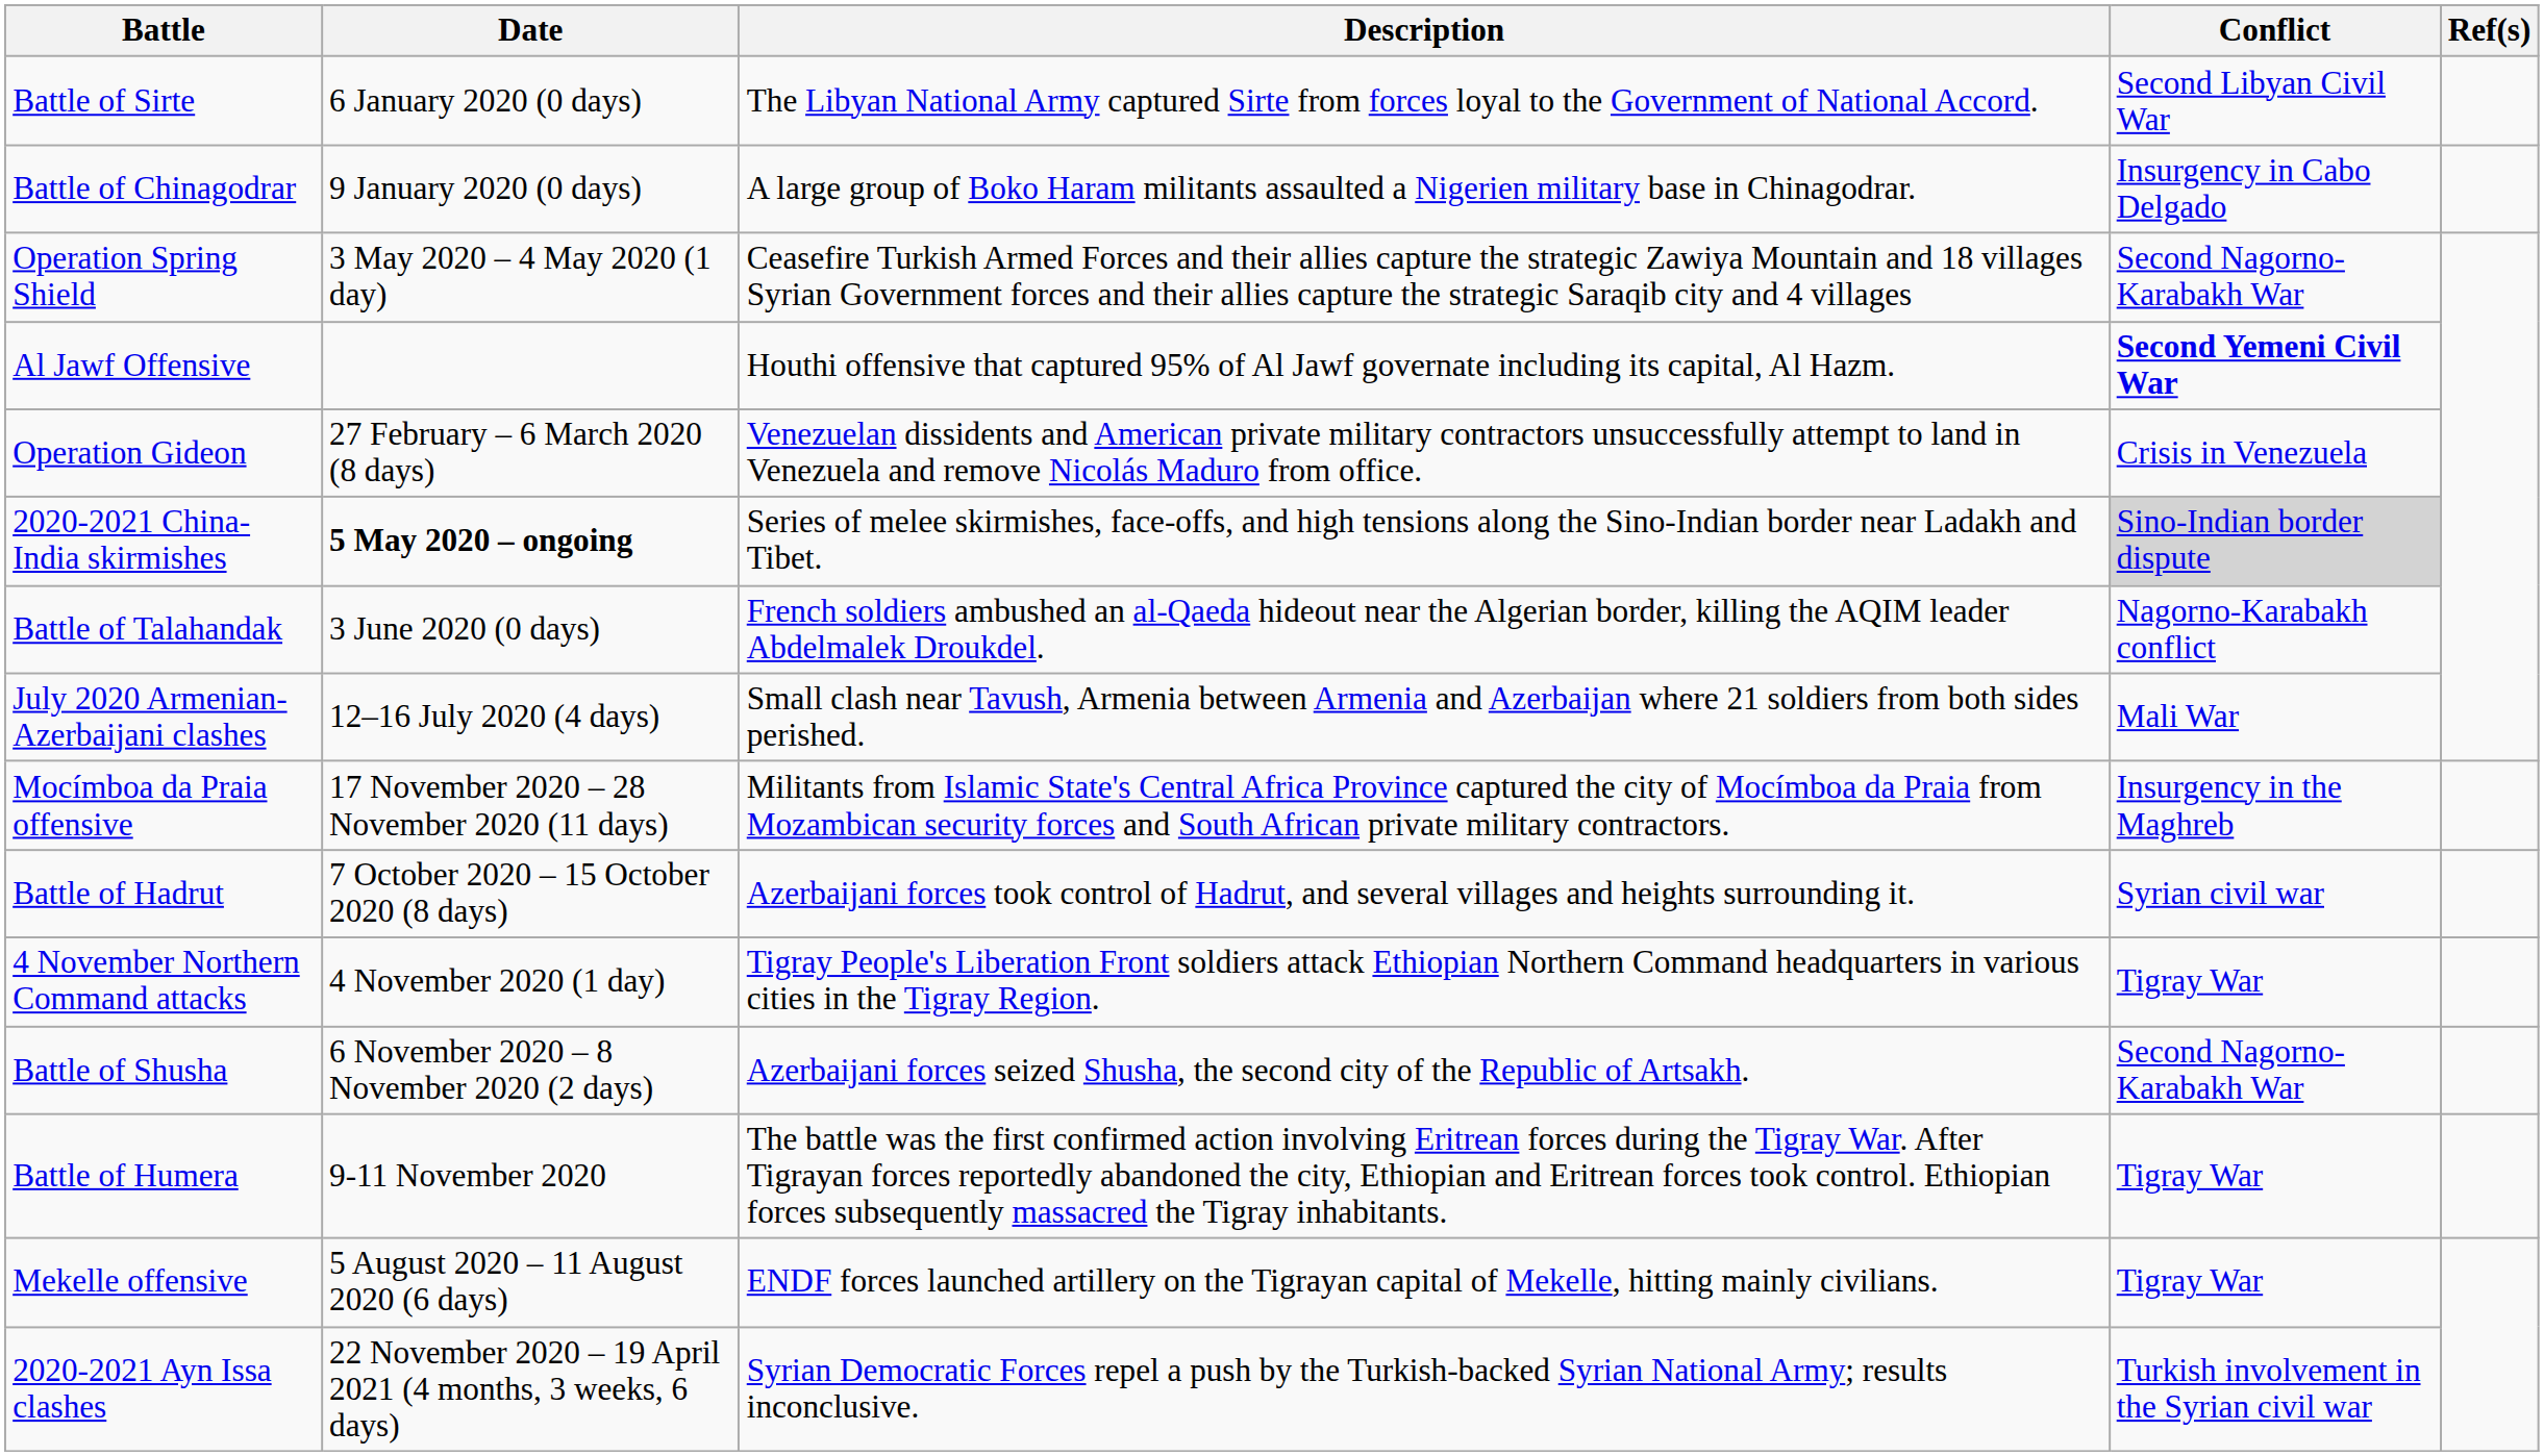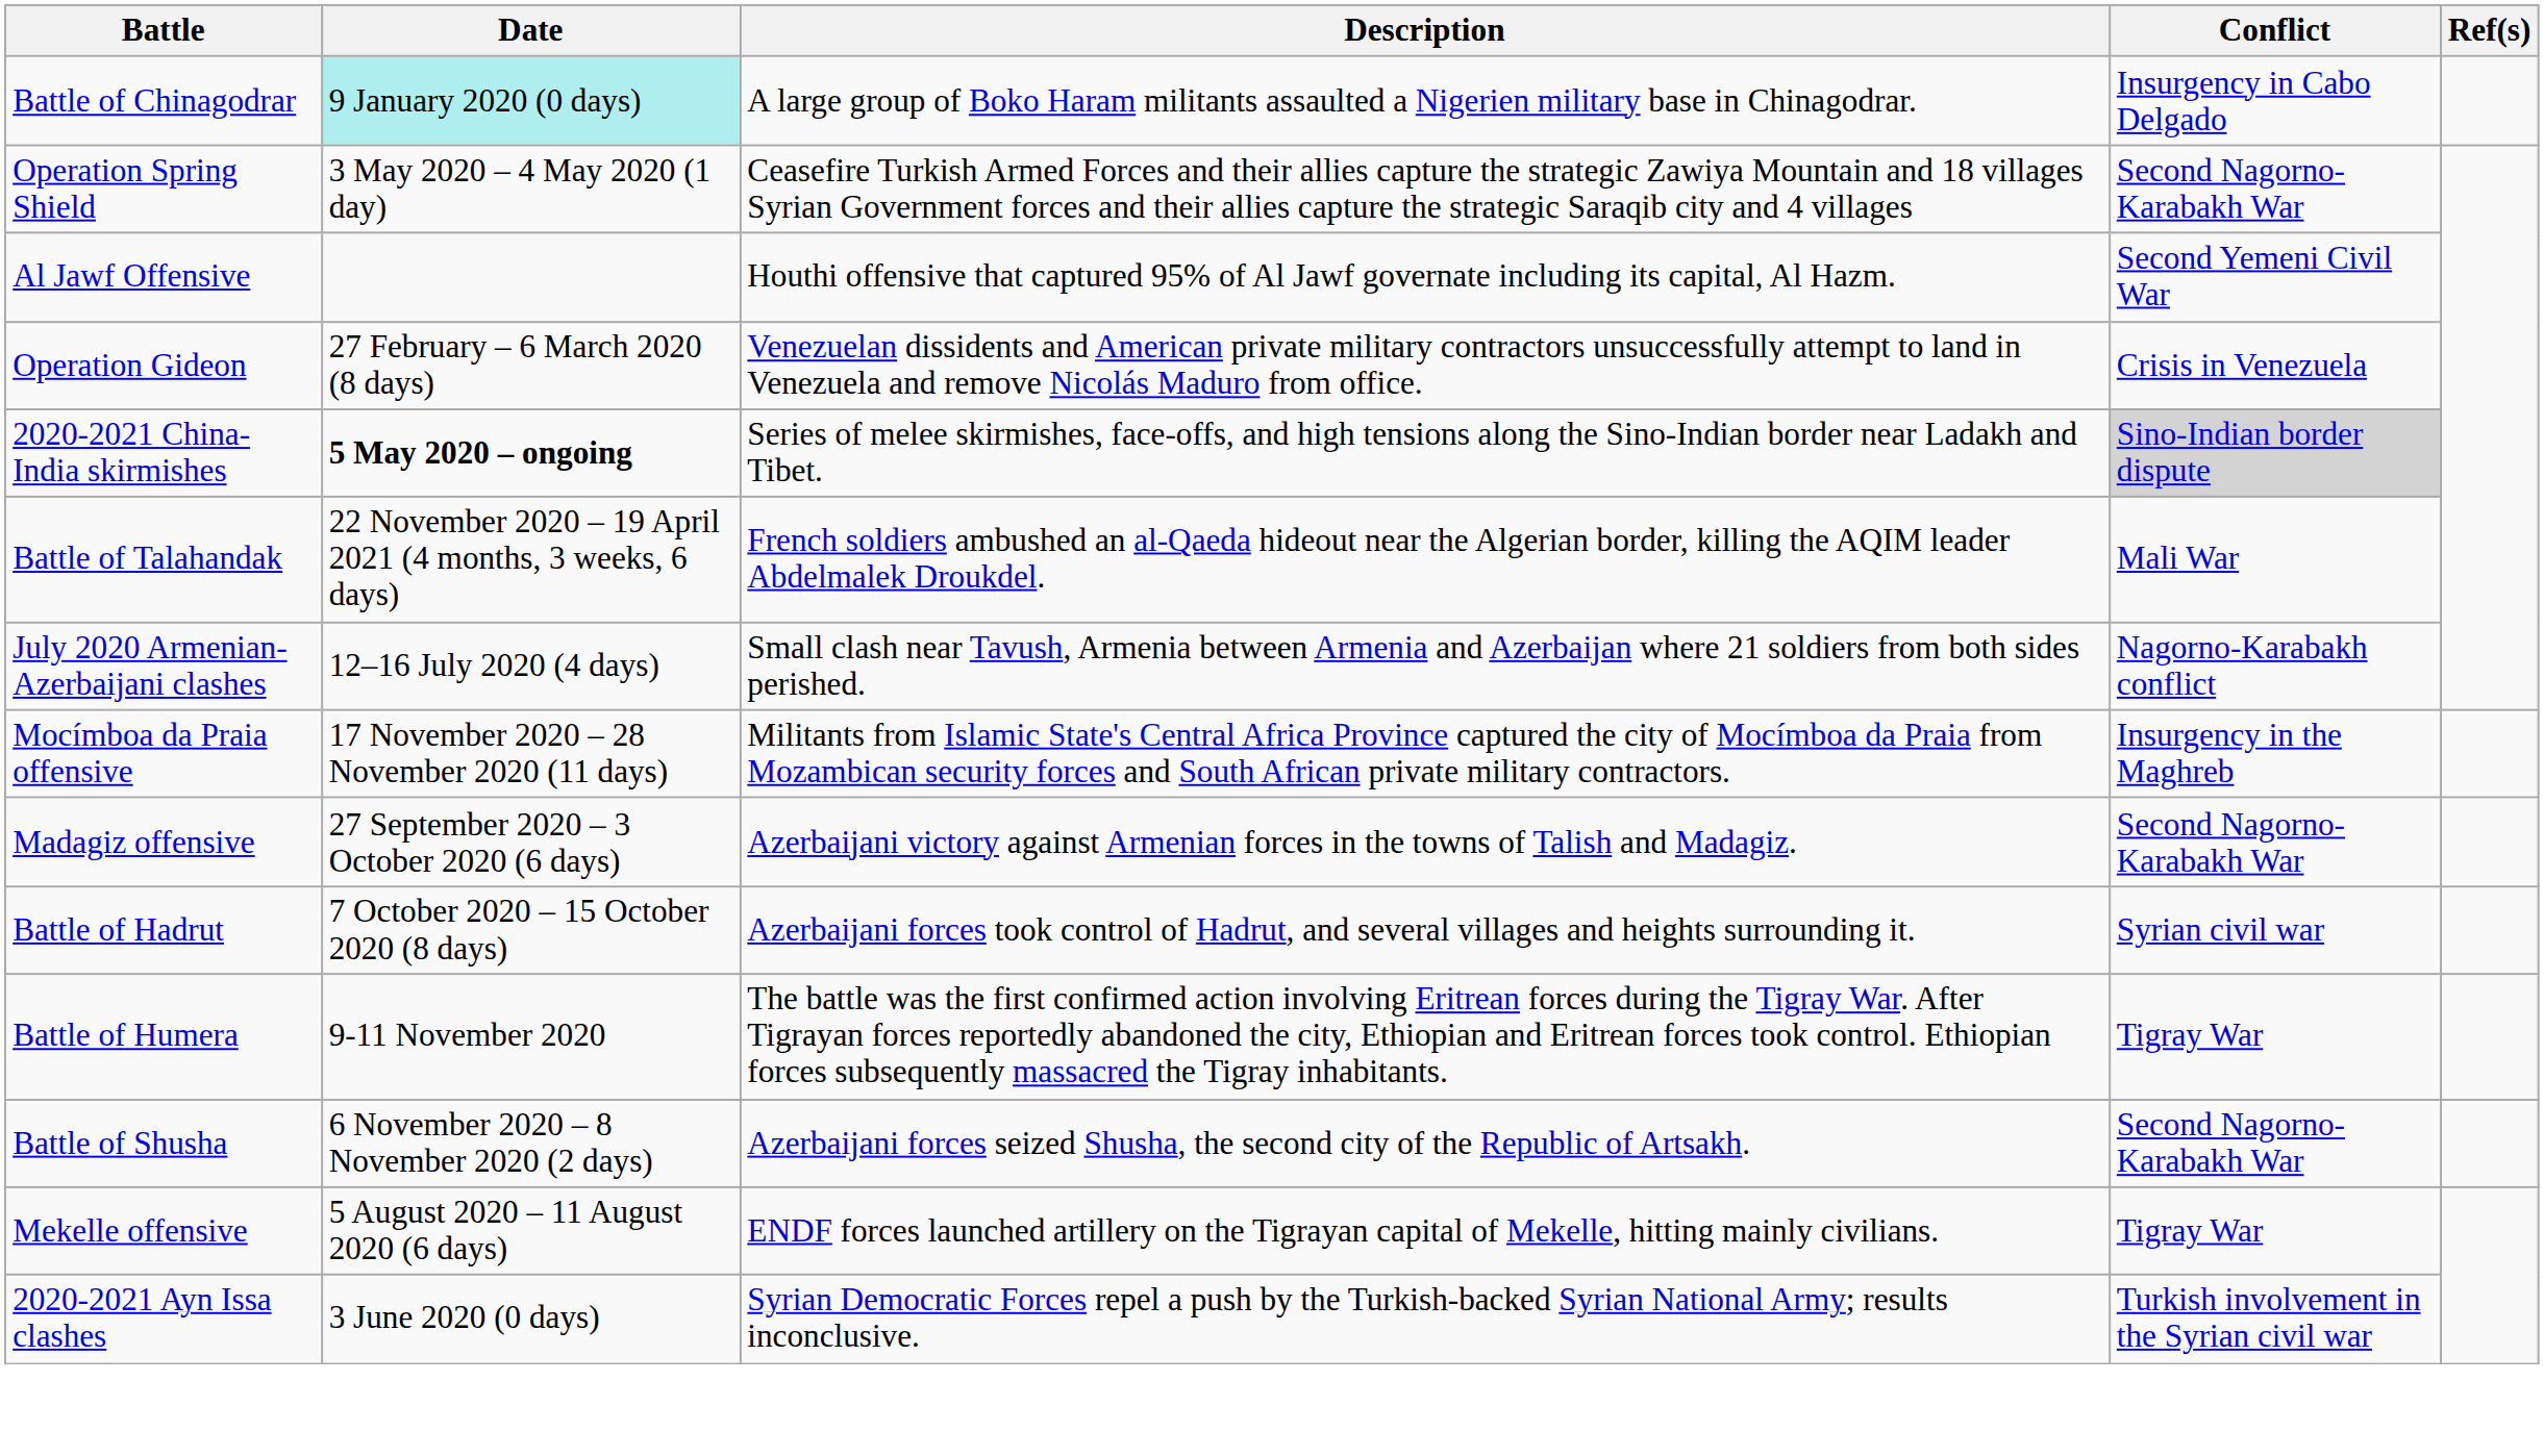- row: Battle of Sirte | 6 January 2020 (0 days) | The Libyan National Army captured Sirte from forces loyal to the Government of National Accord. | Second Libyan Civil War
Battle of Chinagodrar | Date: no background -> paleturquoise background
Al Jawf Offensive | Conflict: bold -> normal
Battle of Talahandak | Date: 3 June 2020 (0 days) -> 22 November 2020 – 19 April 2021 (4 months, 3 weeks, 6 days)
Battle of Talahandak | Conflict: Nagorno-Karabakh conflict -> Mali War
July 2020 Armenian-Azerbaijani clashes | Conflict: Mali War -> Nagorno-Karabakh conflict
+ row: Madagiz offensive | 27 September 2020 – 3 October 2020 (6 days) | Azerbaijani victory against Armenian forces in the towns of Talish and Madagiz. | Second Nagorno-Karabakh War
- row: 4 November Northern Command attacks | 4 November 2020 (1 day) | Tigray People's Liberation Front soldiers attack Ethiopian Northern Command headquarters in various cities in the Tigray Region. | Tigray War
rows swapped: Battle of Shusha <-> Battle of Humera
2020-2021 Ayn Issa clashes | Date: 22 November 2020 – 19 April 2021 (4 months, 3 weeks, 6 days) -> 3 June 2020 (0 days)
